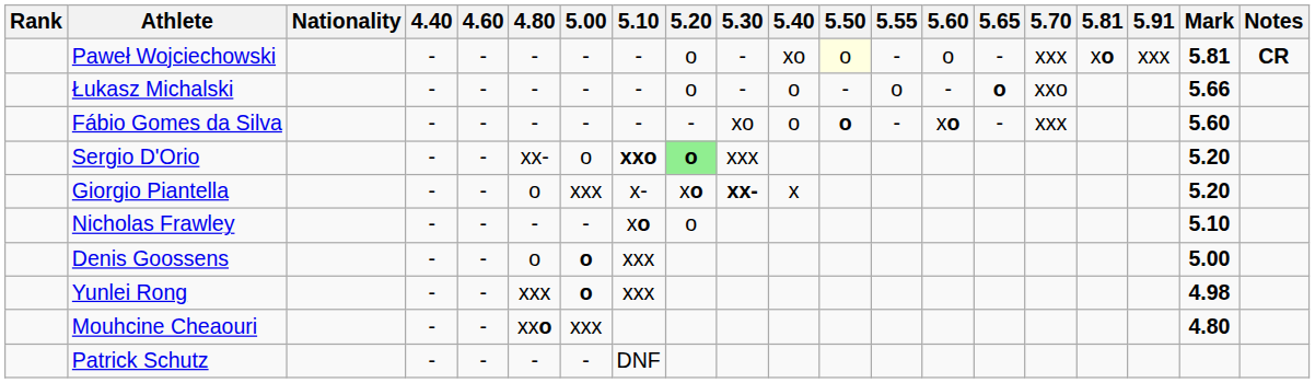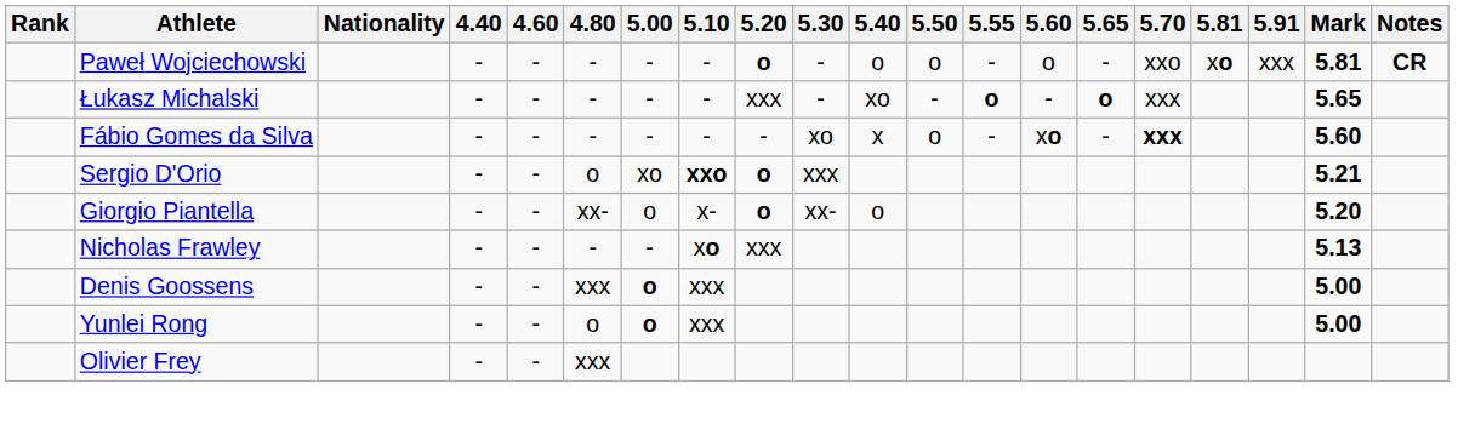Paweł Wojciechowski | 5.20: normal -> bold
Paweł Wojciechowski | 5.40: xo -> o
Paweł Wojciechowski | 5.50: lightyellow background -> no background
Paweł Wojciechowski | 5.70: xxx -> xxo
Łukasz Michalski | 5.20: o -> xxx
Łukasz Michalski | 5.40: o -> xo
Łukasz Michalski | 5.55: normal -> bold
Łukasz Michalski | 5.70: xxo -> xxx
Łukasz Michalski | Mark: 5.66 -> 5.65
Fábio Gomes da Silva | 5.40: o -> x
Fábio Gomes da Silva | 5.50: bold -> normal
Fábio Gomes da Silva | 5.70: normal -> bold
Sergio D'Orio | 4.80: xx- -> o
Sergio D'Orio | 5.00: o -> xo
Sergio D'Orio | 5.20: lightgreen background -> no background
Sergio D'Orio | Mark: 5.20 -> 5.21
Giorgio Piantella | 4.80: o -> xx-
Giorgio Piantella | 5.00: xxx -> o
Giorgio Piantella | 5.20: xo -> o
Giorgio Piantella | 5.30: bold -> normal
Giorgio Piantella | 5.40: x -> o
Nicholas Frawley | 5.20: o -> xxx
Nicholas Frawley | Mark: 5.10 -> 5.13
Denis Goossens | 4.80: o -> xxx
Yunlei Rong | 4.80: xxx -> o
Yunlei Rong | Mark: 4.98 -> 5.00
- row: Mouhcine Cheaouri | - | - | xxo | xxx | 4.80
+ row: Olivier Frey | - | - | xxx
- row: Patrick Schutz | - | - | - | - | DNF
